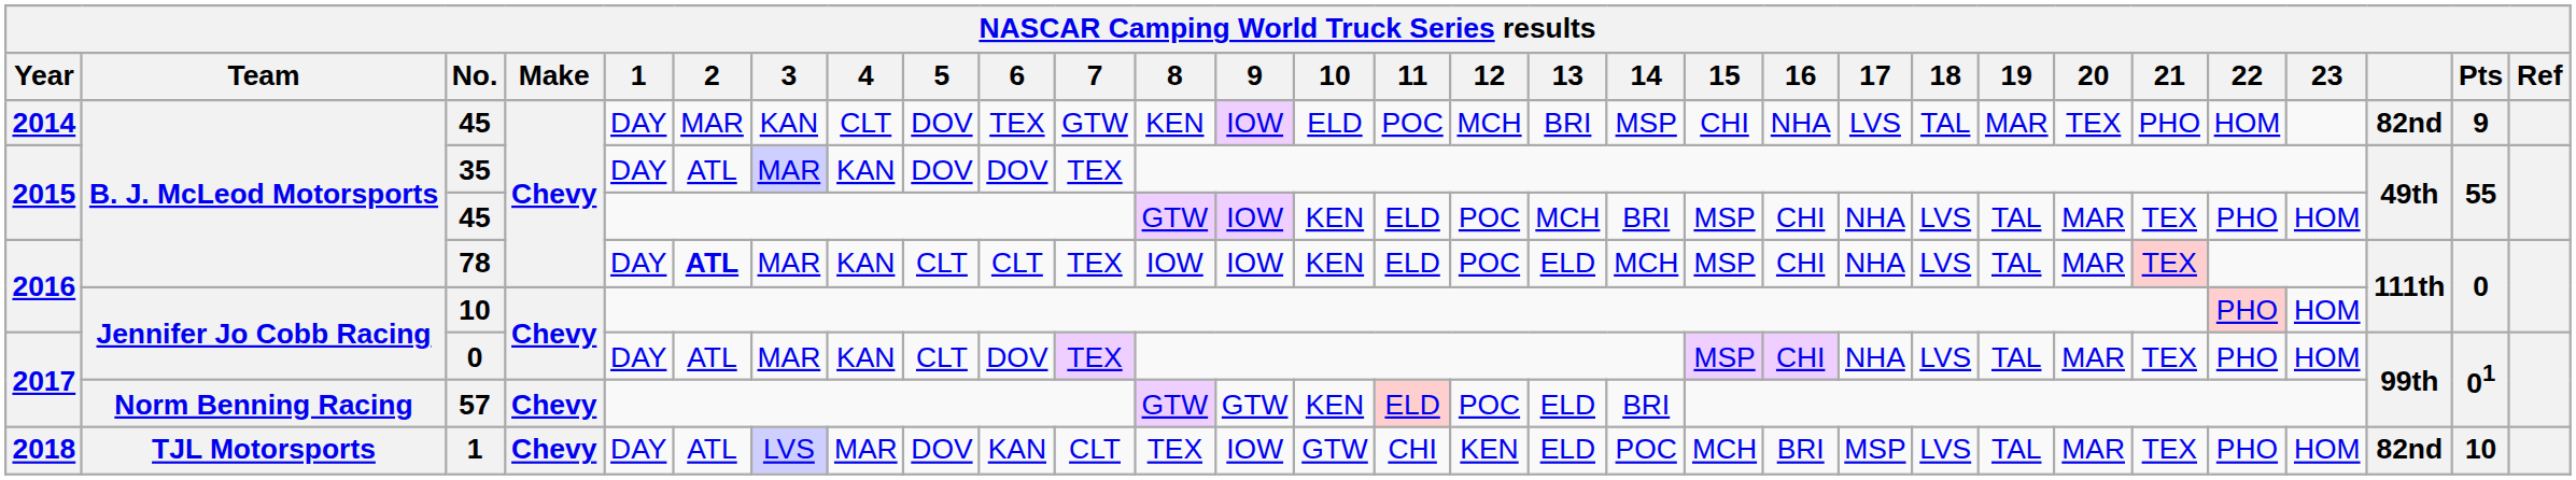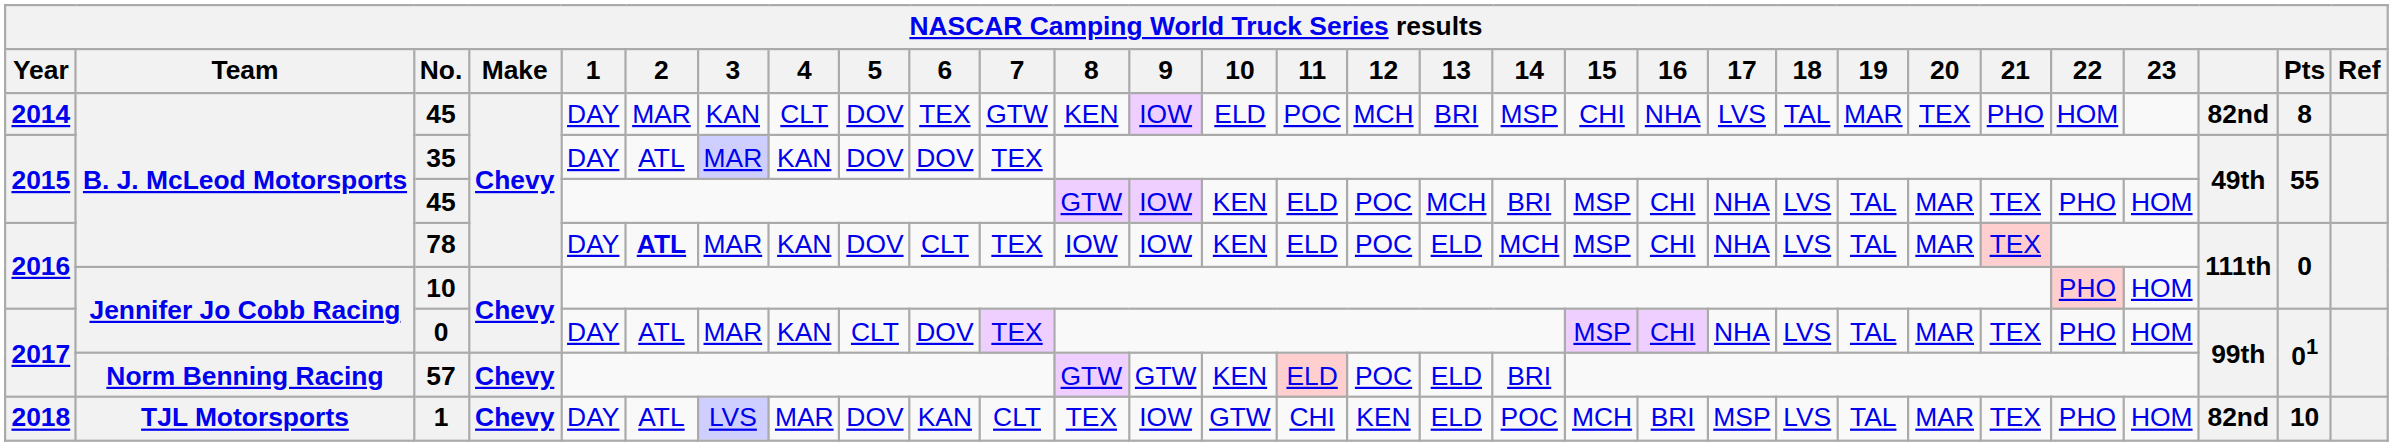2014 / 45 | Pts: 9 -> 8
78 | 5: CLT -> DOV
